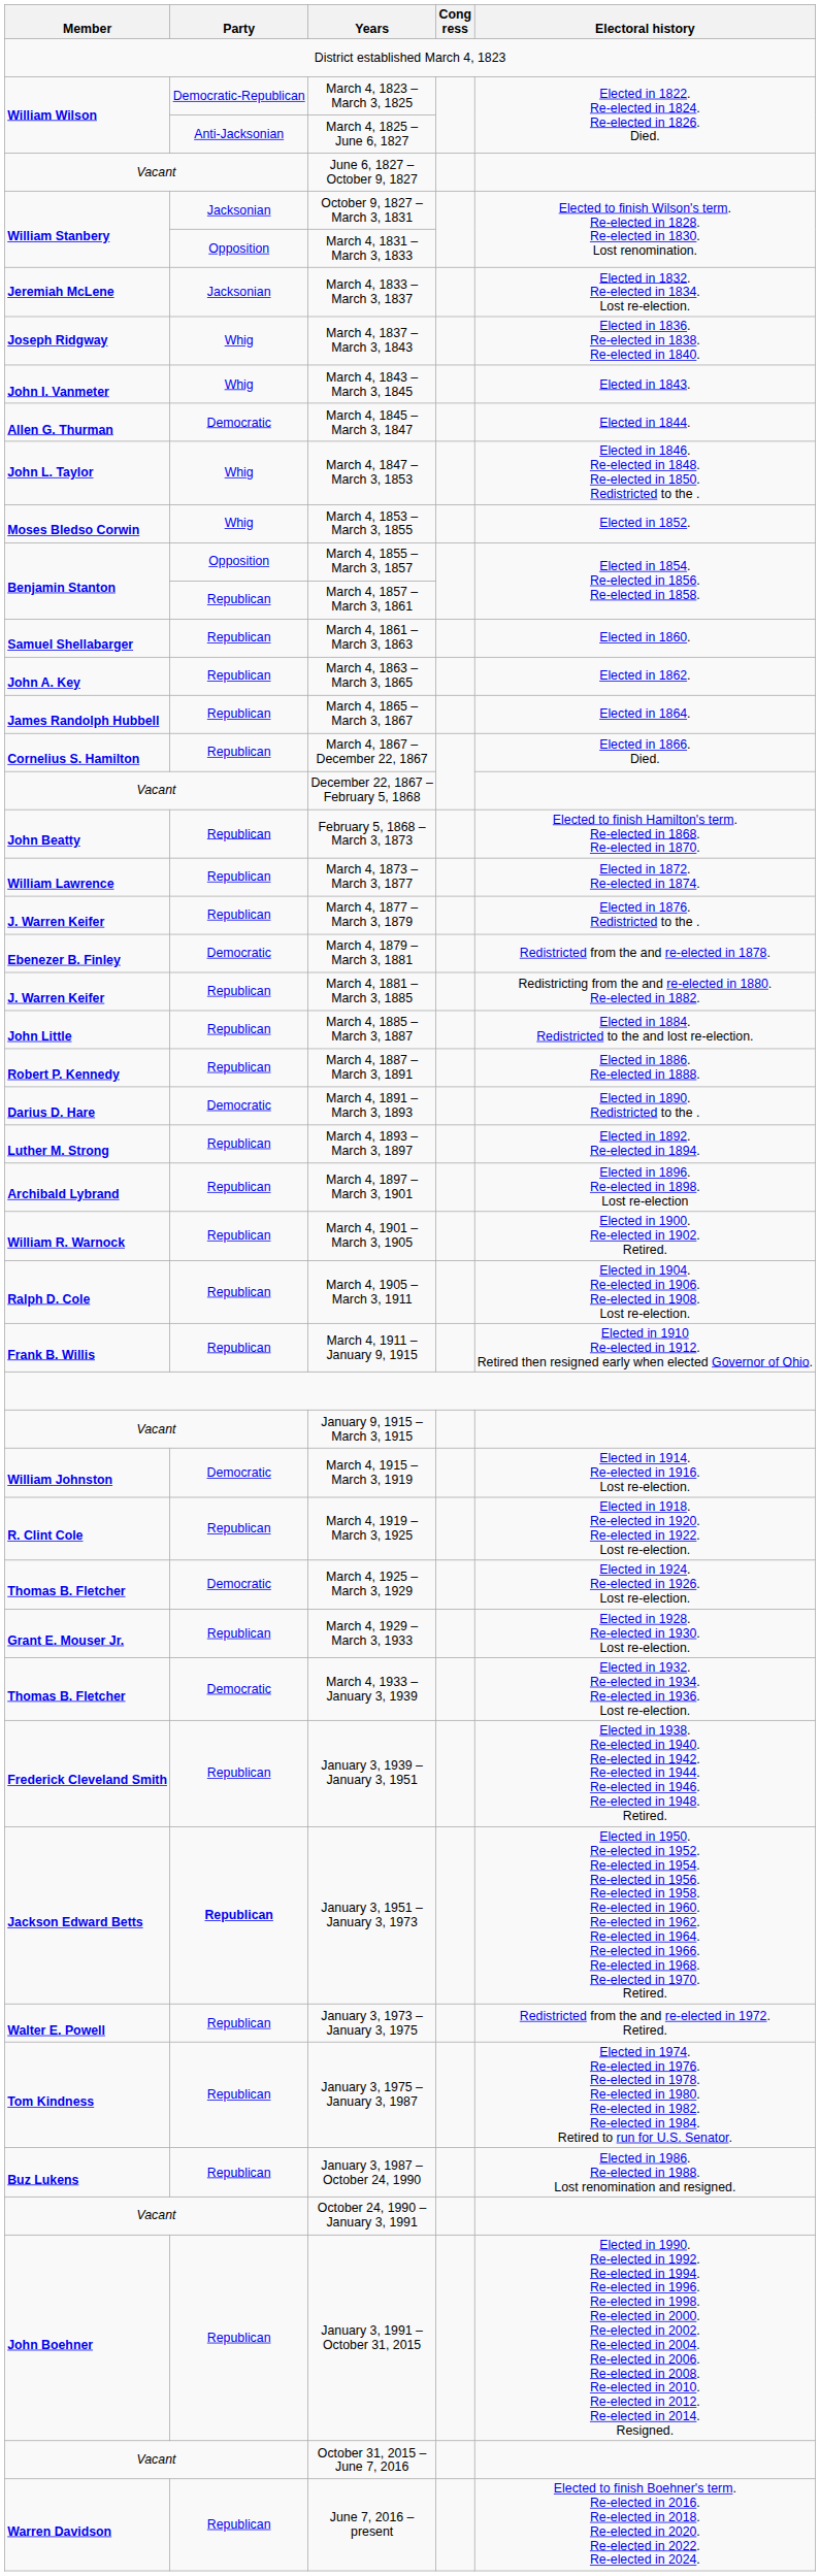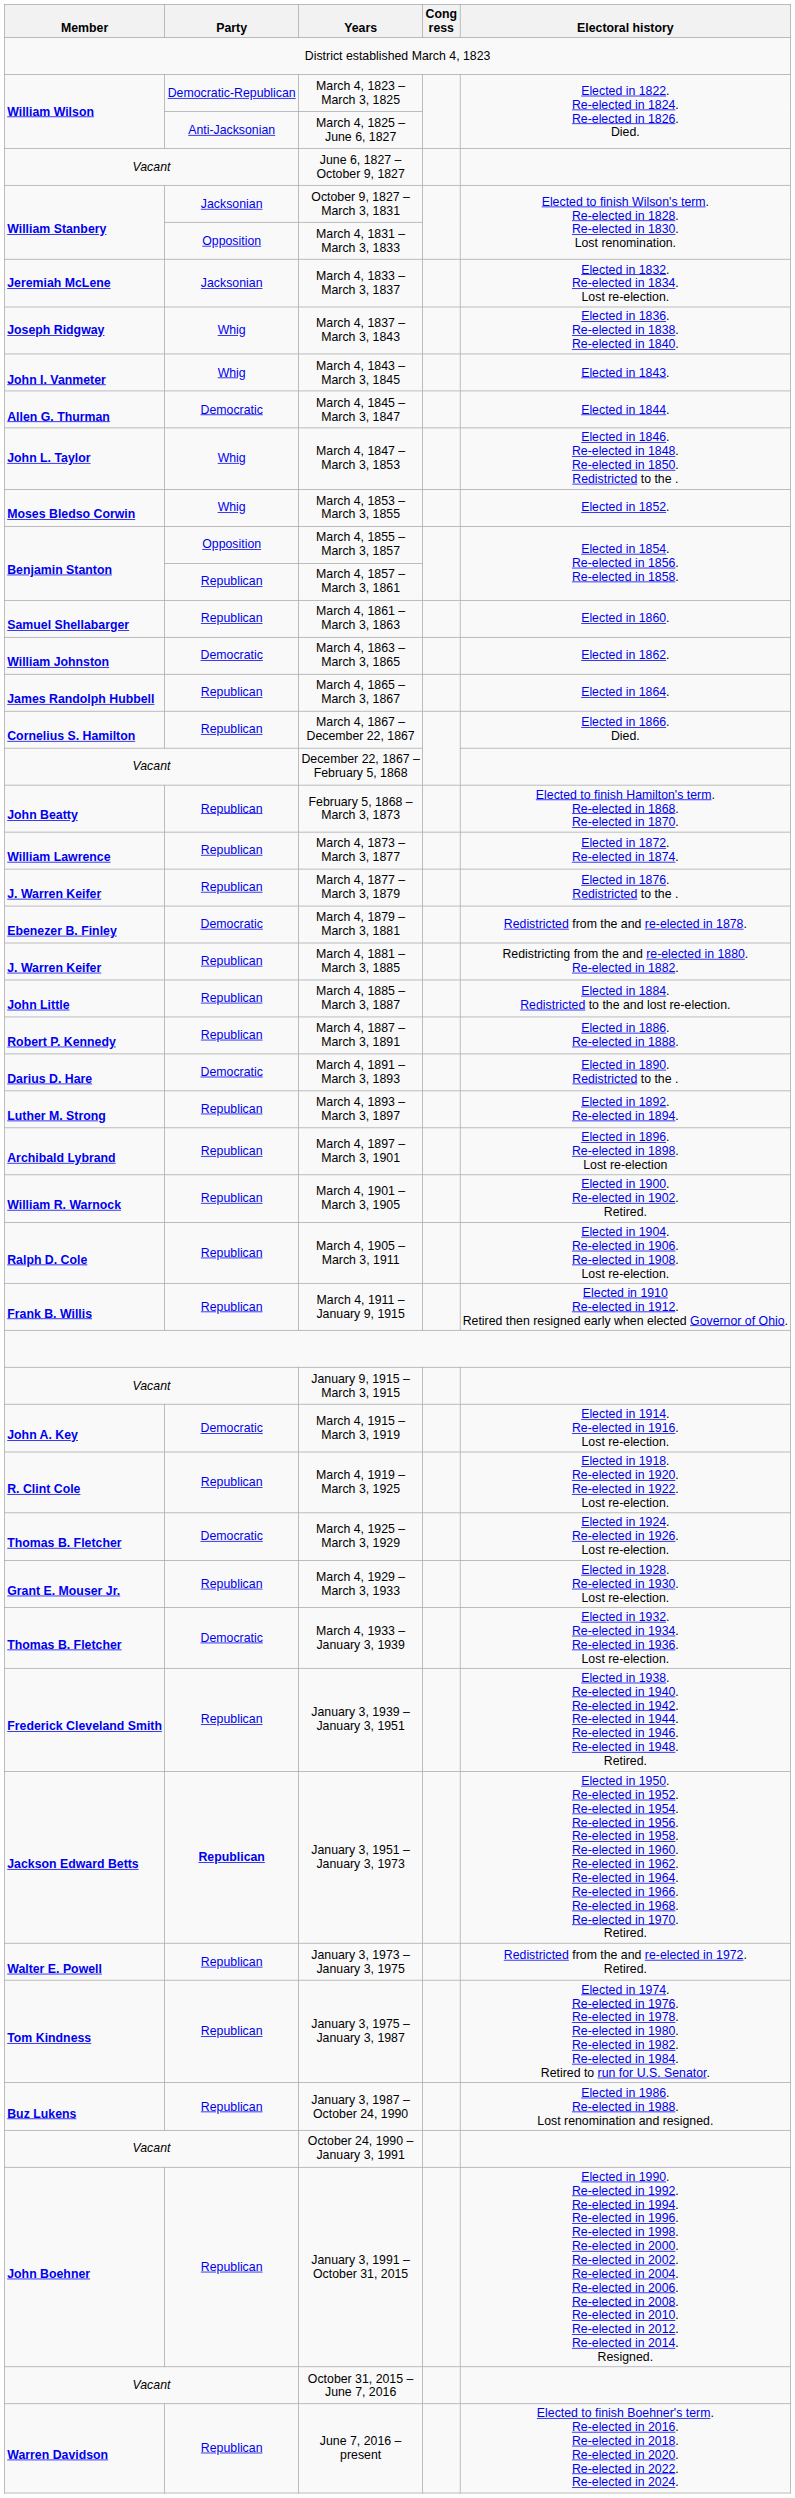March 4, 1863 – March 3, 1865 | Member: John A. Key -> William Johnston
March 4, 1863 – March 3, 1865 | Party: Republican -> Democratic
March 4, 1915 – March 3, 1919 | Member: William Johnston -> John A. Key
